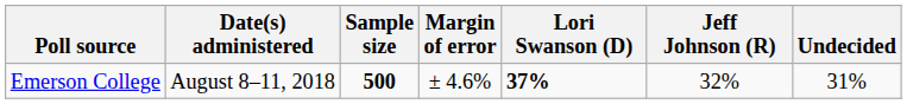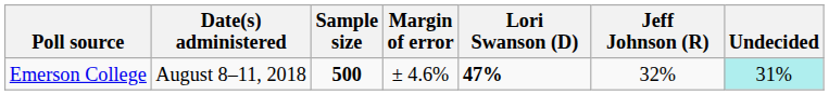Emerson College | Lori Swanson (D): 37% -> 47%
Emerson College | Undecided: no background -> paleturquoise background
